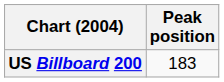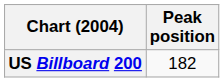US Billboard 200 | Peak position: 183 -> 182
